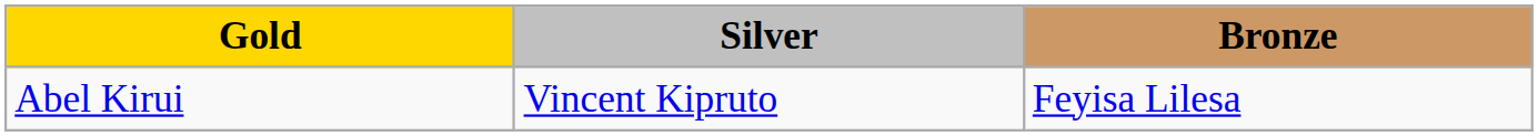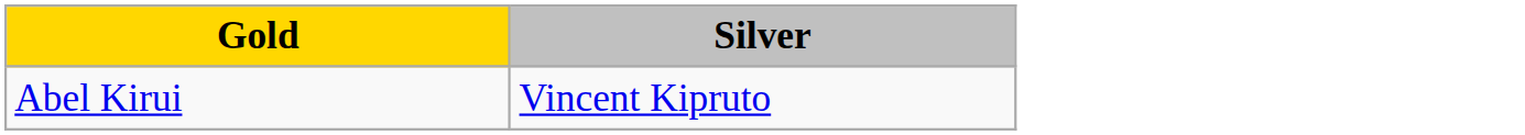- column: Bronze | Feyisa Lilesa
